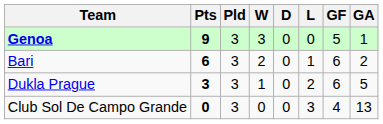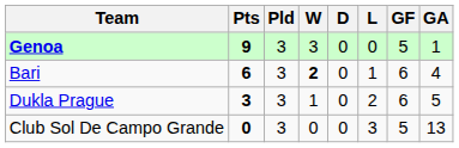Bari | W: normal -> bold
Bari | GA: 2 -> 4
Club Sol De Campo Grande | GF: 4 -> 5
